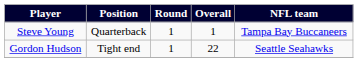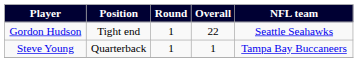rows swapped: Steve Young <-> Gordon Hudson
